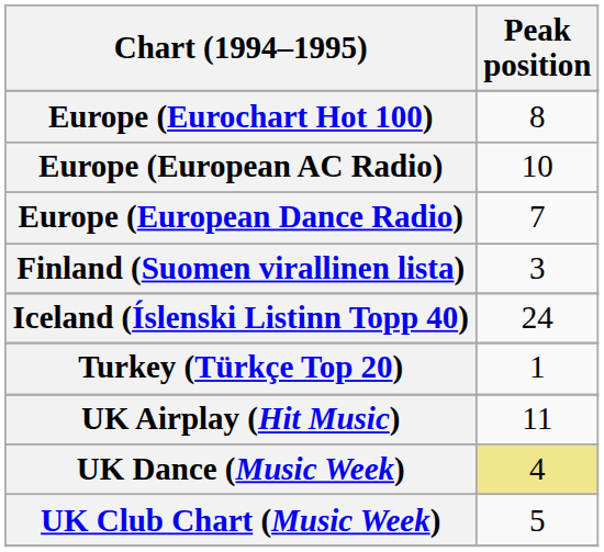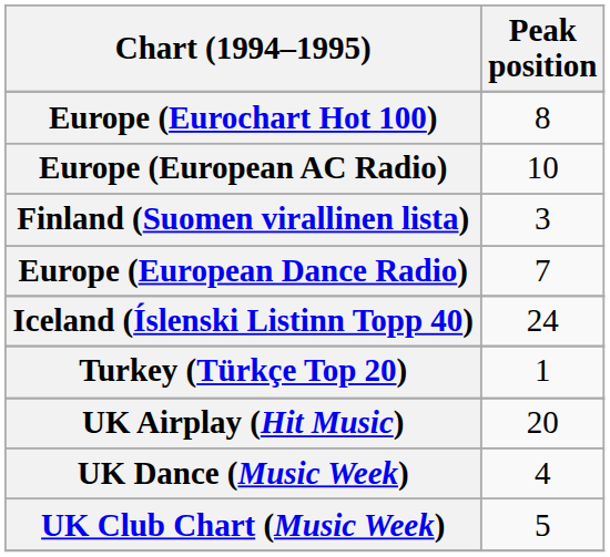rows swapped: Europe (European Dance Radio) <-> Finland (Suomen virallinen lista)
UK Airplay (Hit Music) | Peak position: 11 -> 20
UK Dance (Music Week) | Peak position: khaki background -> no background
